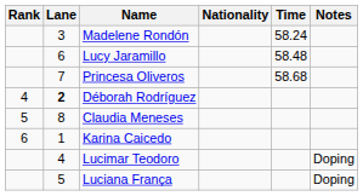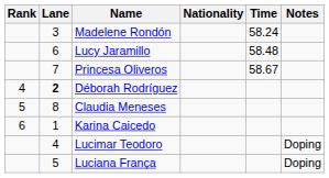Princesa Oliveros | Time: 58.68 -> 58.67
